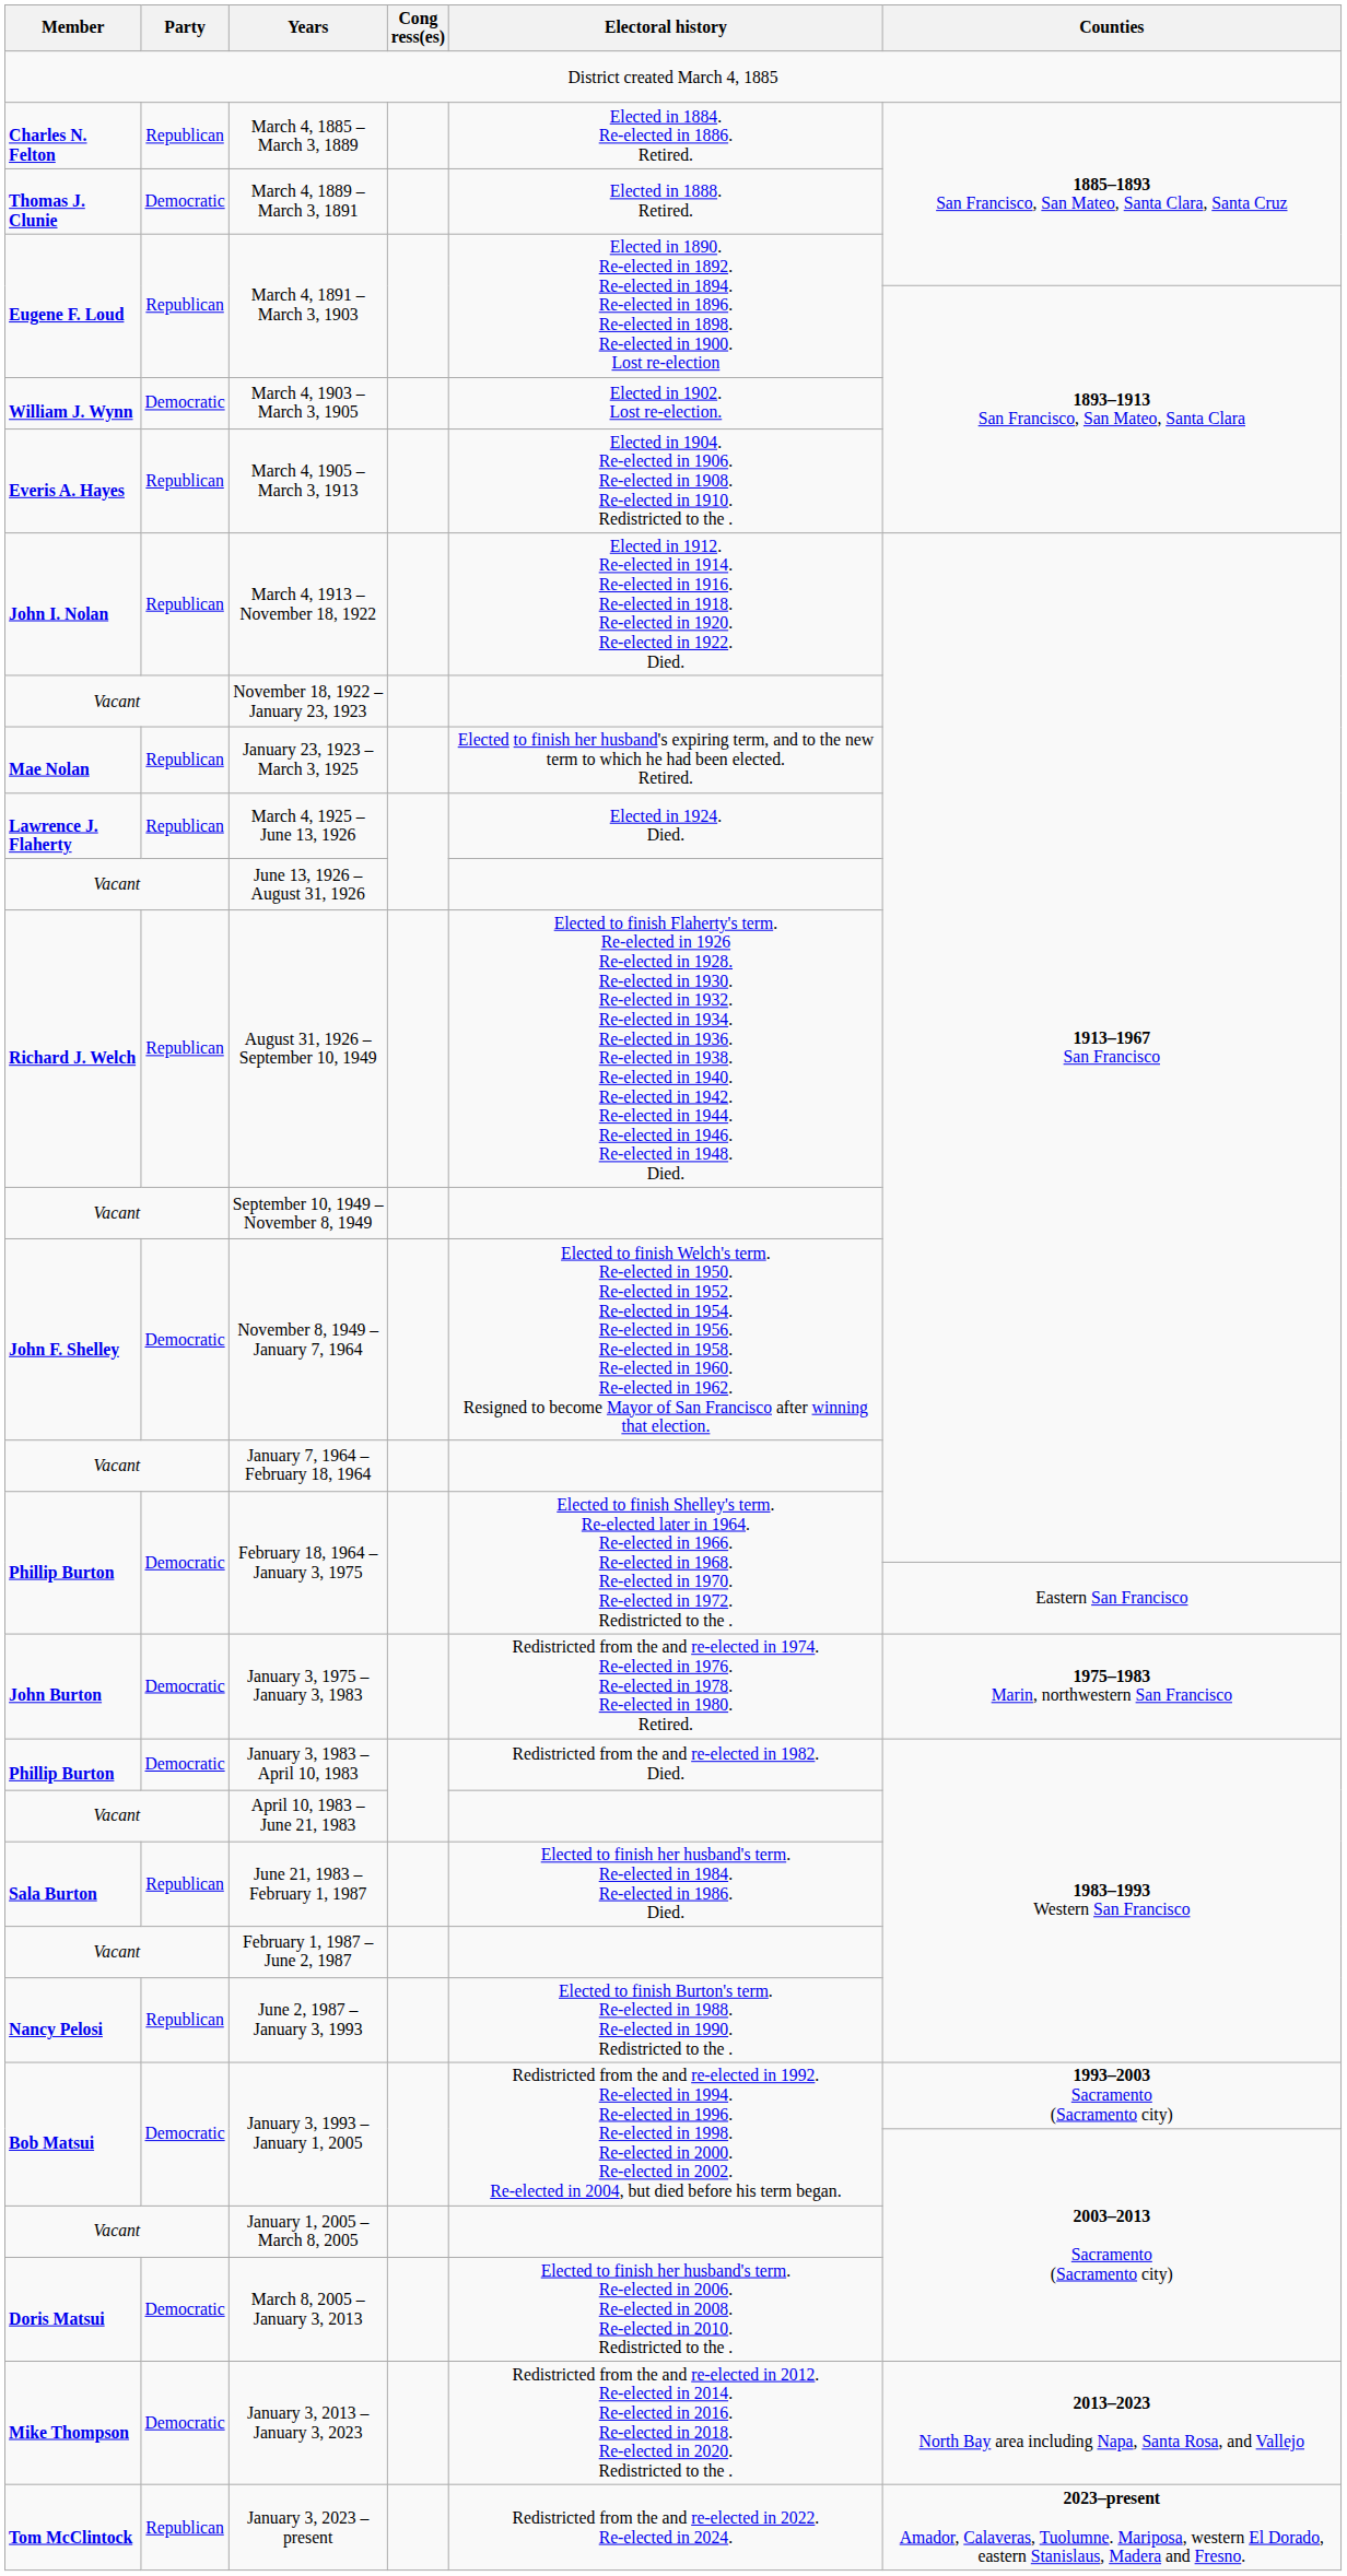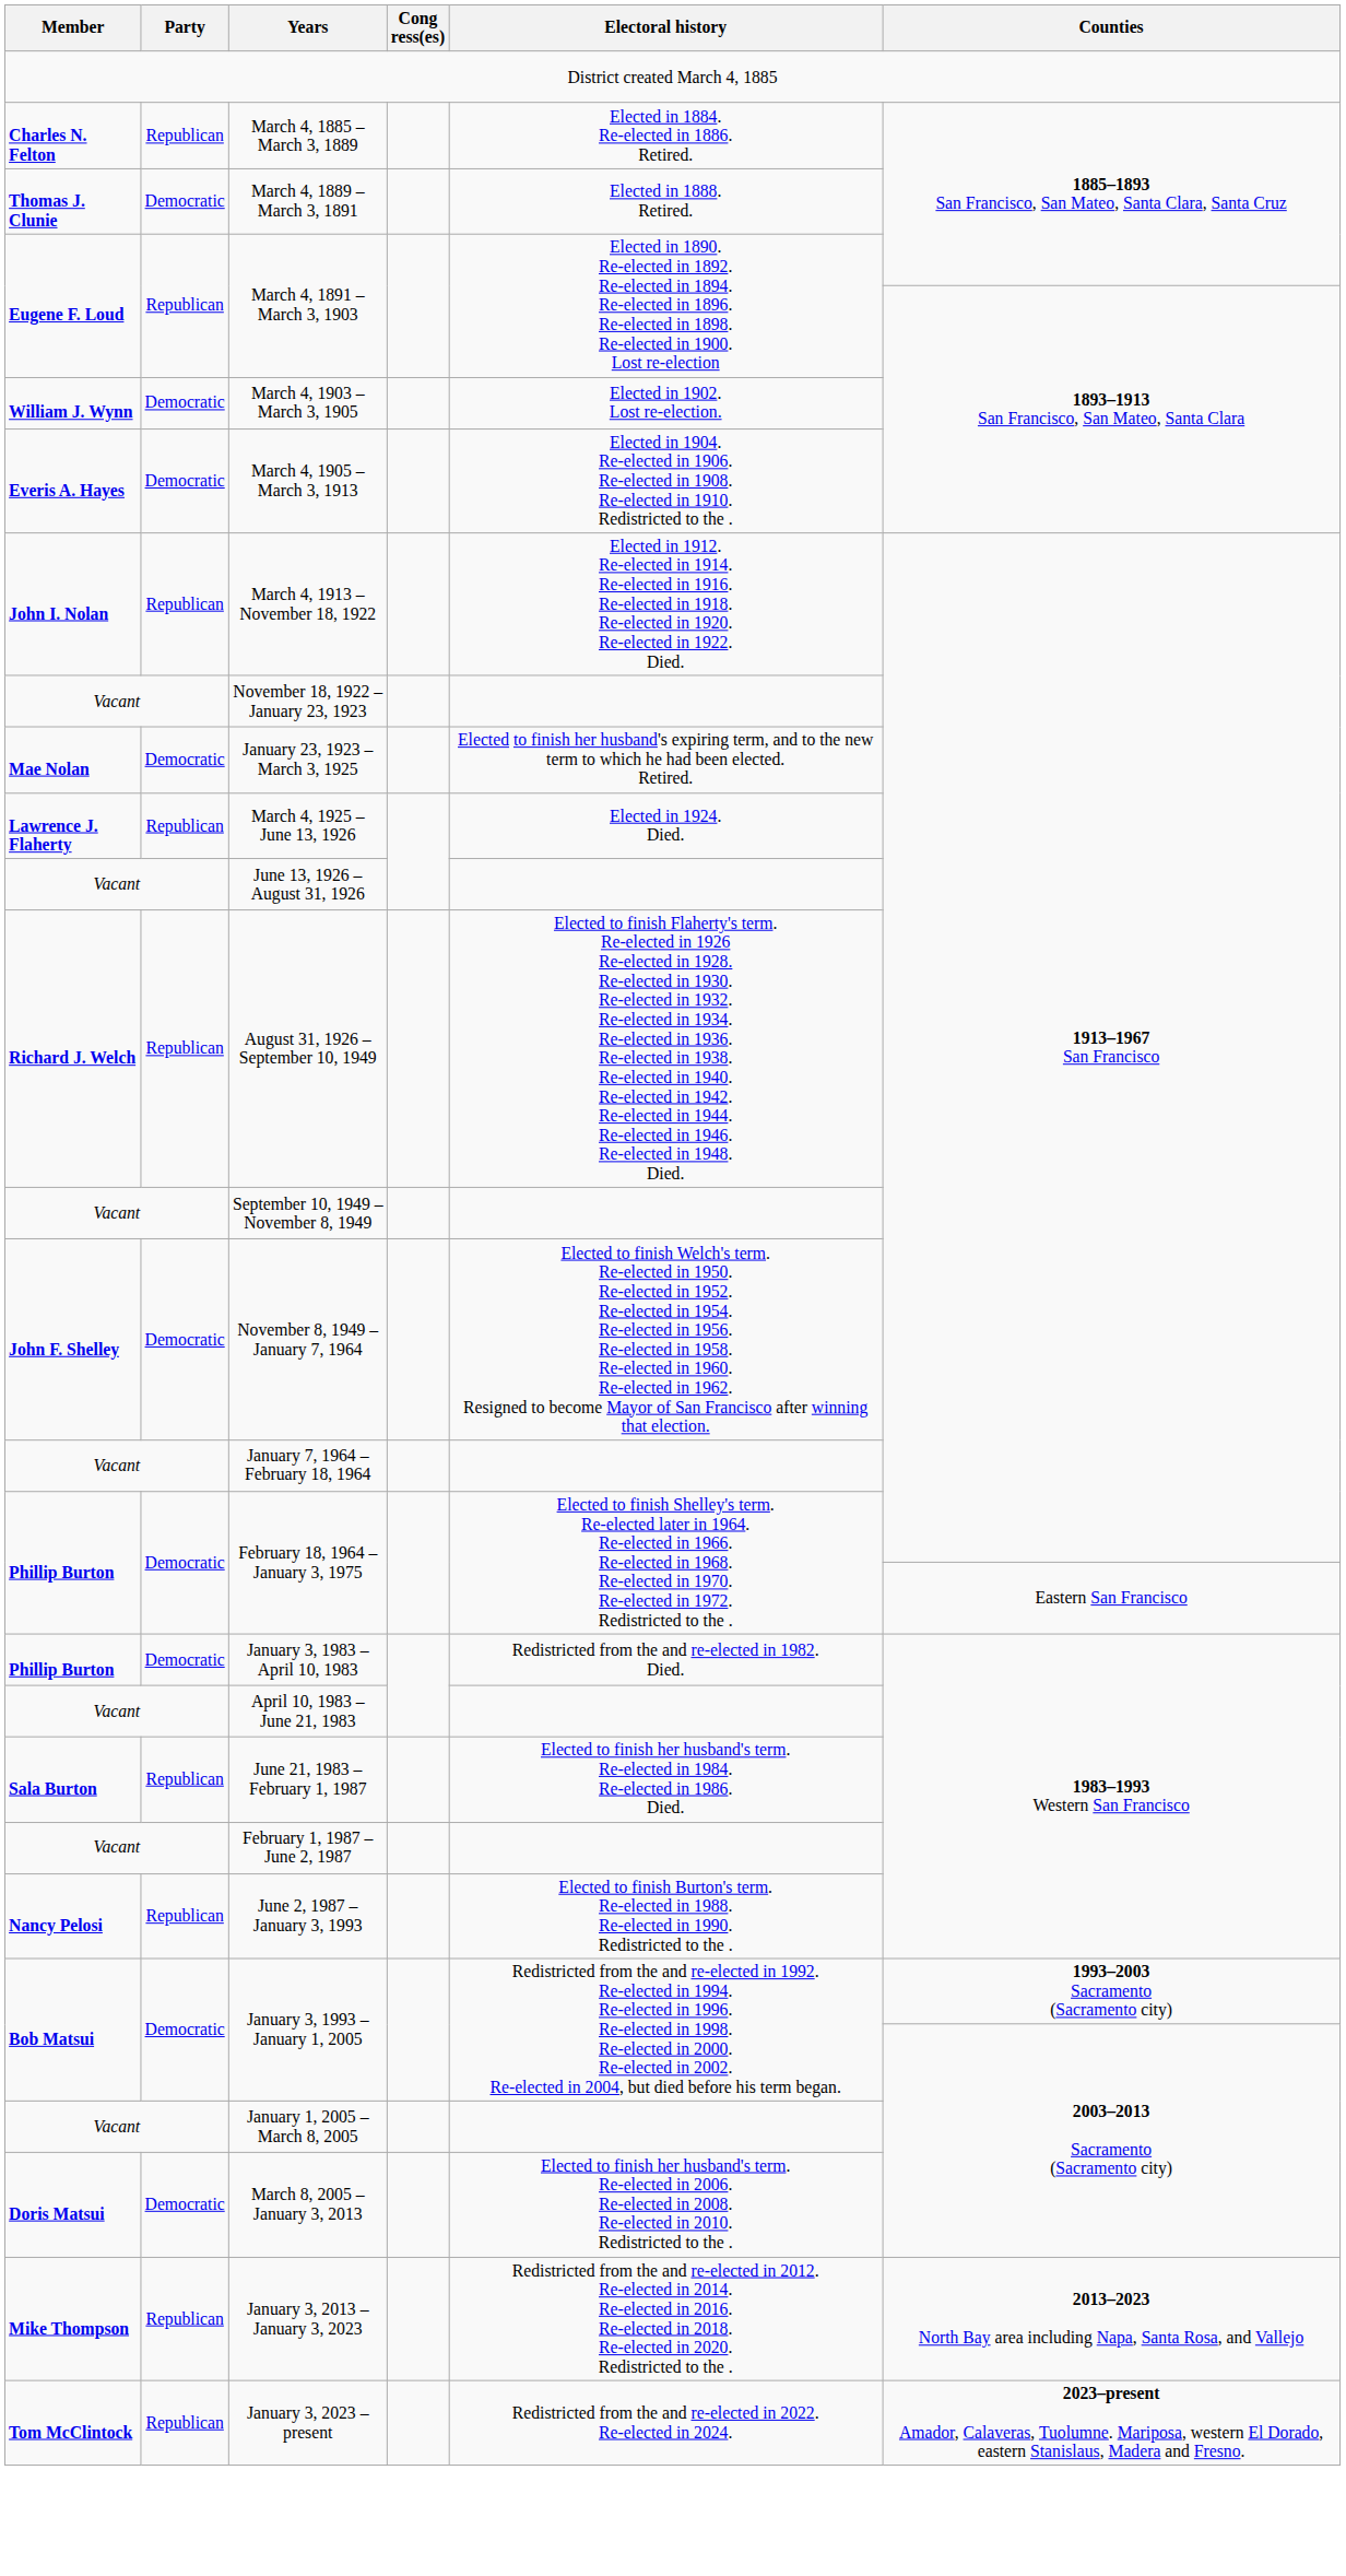March 4, 1905 – March 3, 1913 | Party: Republican -> Democratic
January 23, 1923 – March 3, 1925 | Party: Republican -> Democratic
- row: John Burton | Democratic | January 3, 1975 – January 3, 1983 | Redistricted from the and re-elected in 1974. Re-elected in 1976. Re-elected in 1978. Re-elected in 1980. Retired. | 1975–1983 Marin, northwestern San Francisco
January 3, 2013 – January 3, 2023 | Party: Democratic -> Republican
